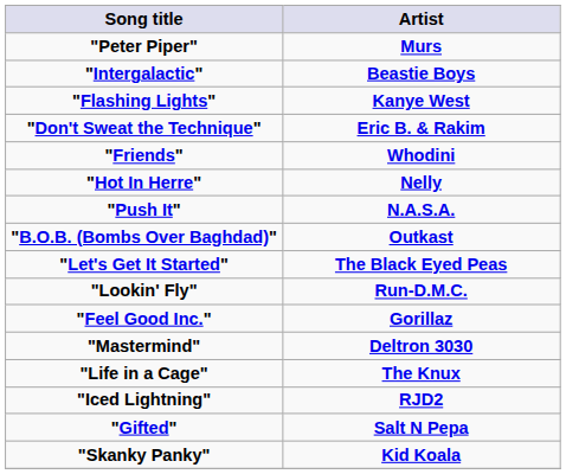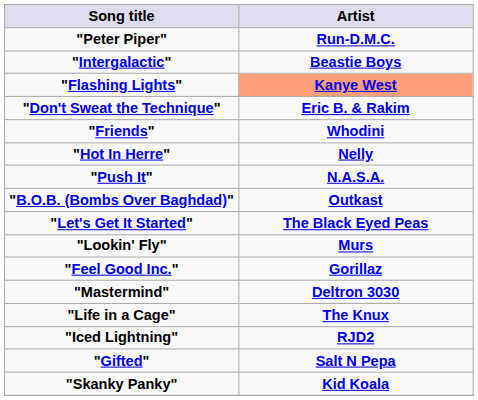"Peter Piper" | Artist: Murs -> Run-D.M.C.
"Flashing Lights" | Artist: no background -> lightsalmon background
"Lookin' Fly" | Artist: Run-D.M.C. -> Murs
